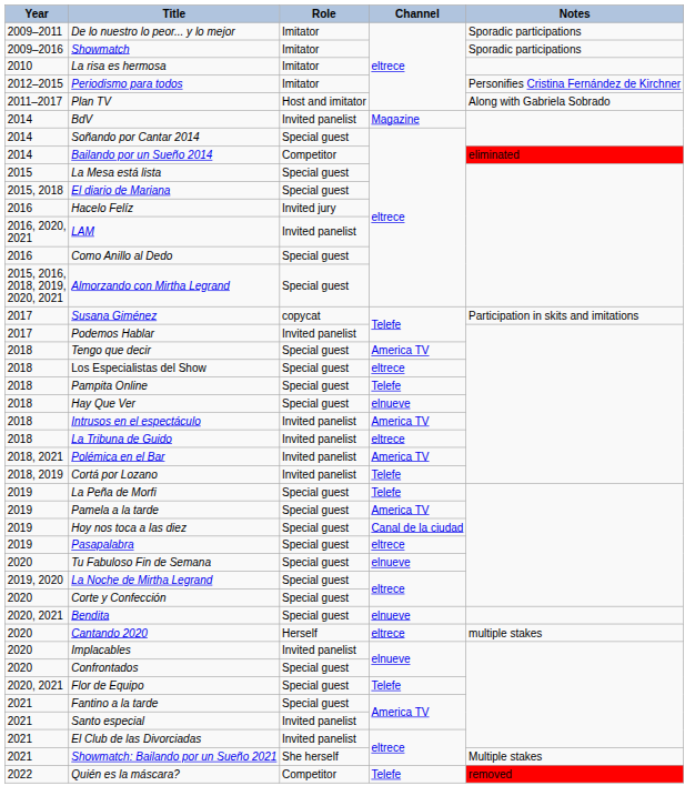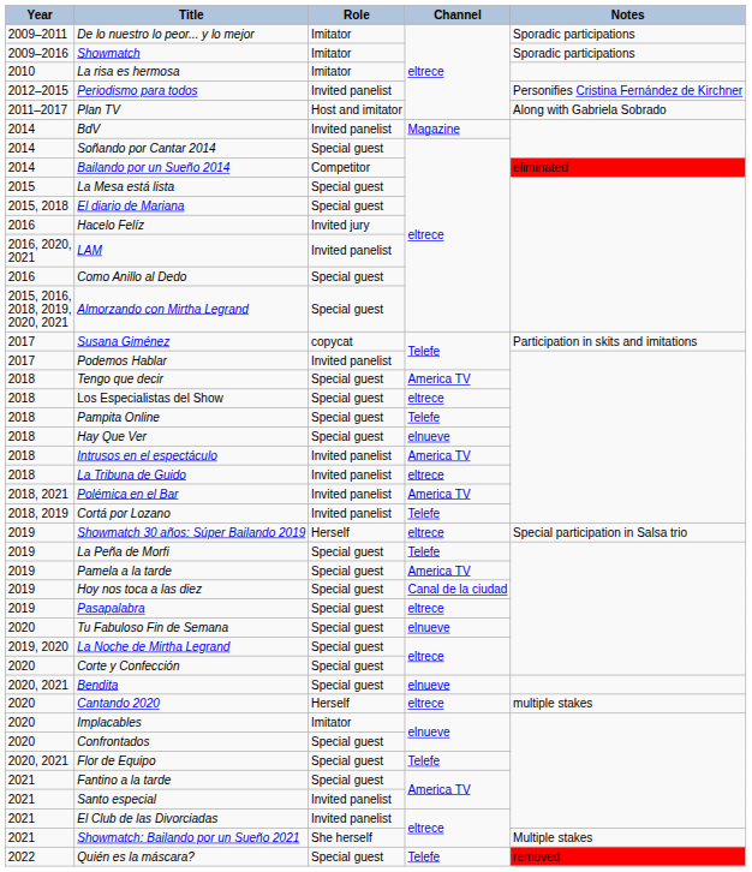Periodismo para todos | Role: Imitator -> Invited panelist
+ row: 2019 | Showmatch 30 años: Súper Bailando 2019 | Herself | eltrece | Special participation in Salsa trio
Implacables | Role: Invited panelist -> Imitator
Quién es la máscara? | Role: Competitor -> Special guest
